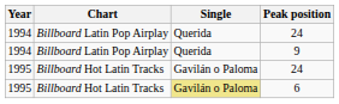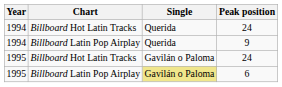1994 / 24 | Chart: Billboard Latin Pop Airplay -> Billboard Hot Latin Tracks
6 | Chart: Billboard Hot Latin Tracks -> Billboard Latin Pop Airplay
